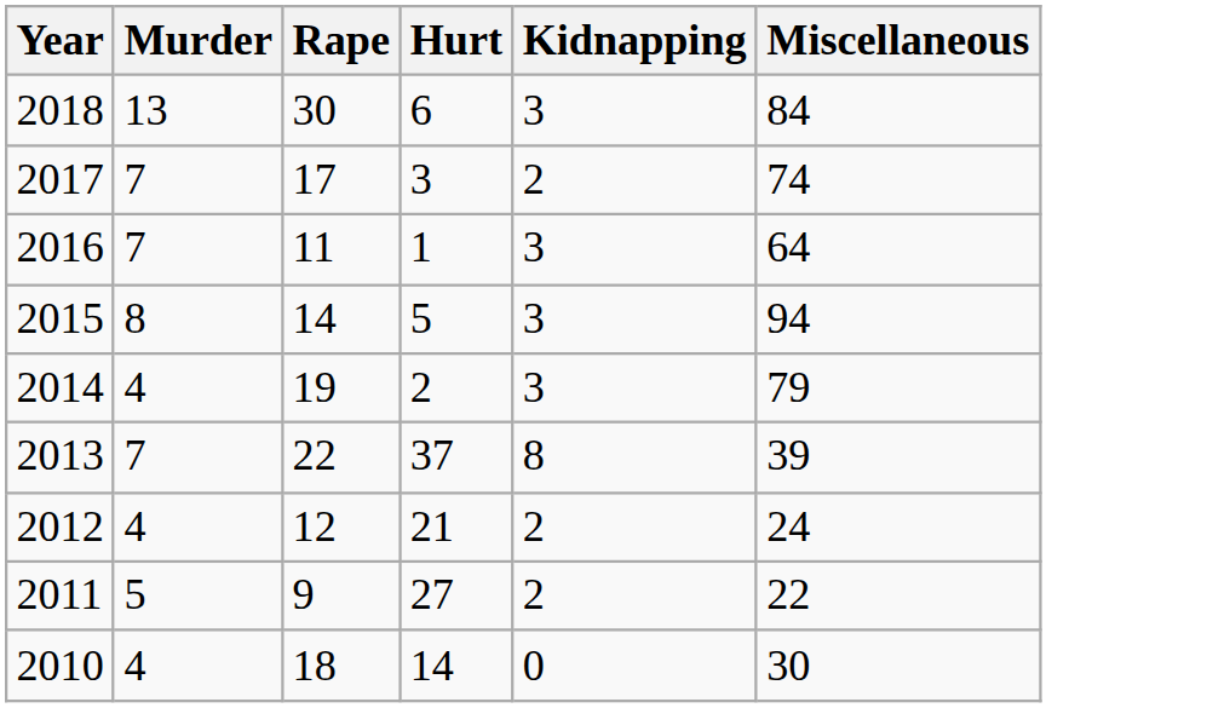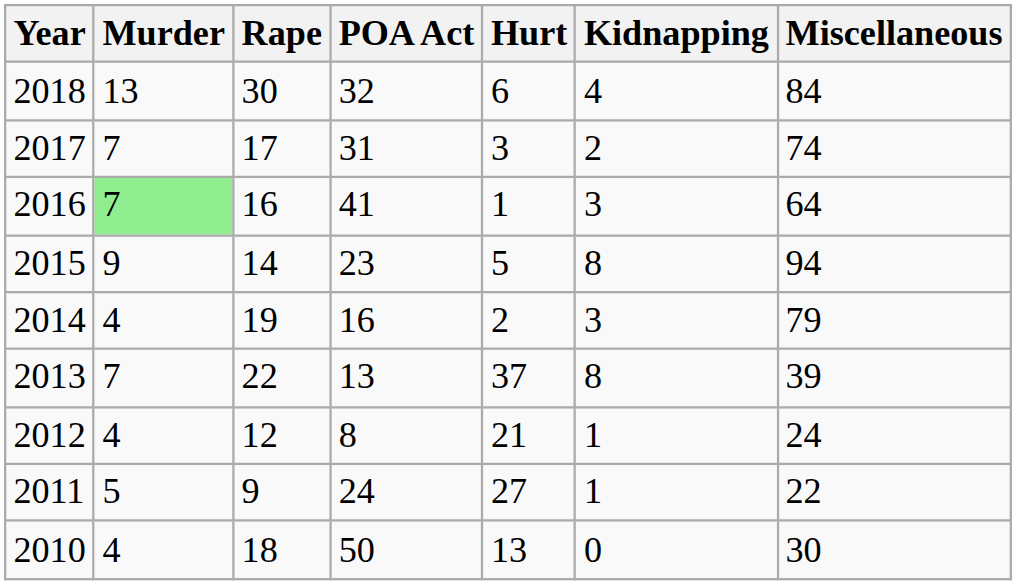+ column: POA Act | 32 | 31 | 41 | 23 | 16 | 13 | 8 | 24 | 50
2018 | Kidnapping: 3 -> 4
2016 | Murder: no background -> lightgreen background
2016 | Rape: 11 -> 16
2015 | Murder: 8 -> 9
2015 | Kidnapping: 3 -> 8
2012 | Kidnapping: 2 -> 1
2011 | Kidnapping: 2 -> 1
2010 | Hurt: 14 -> 13
